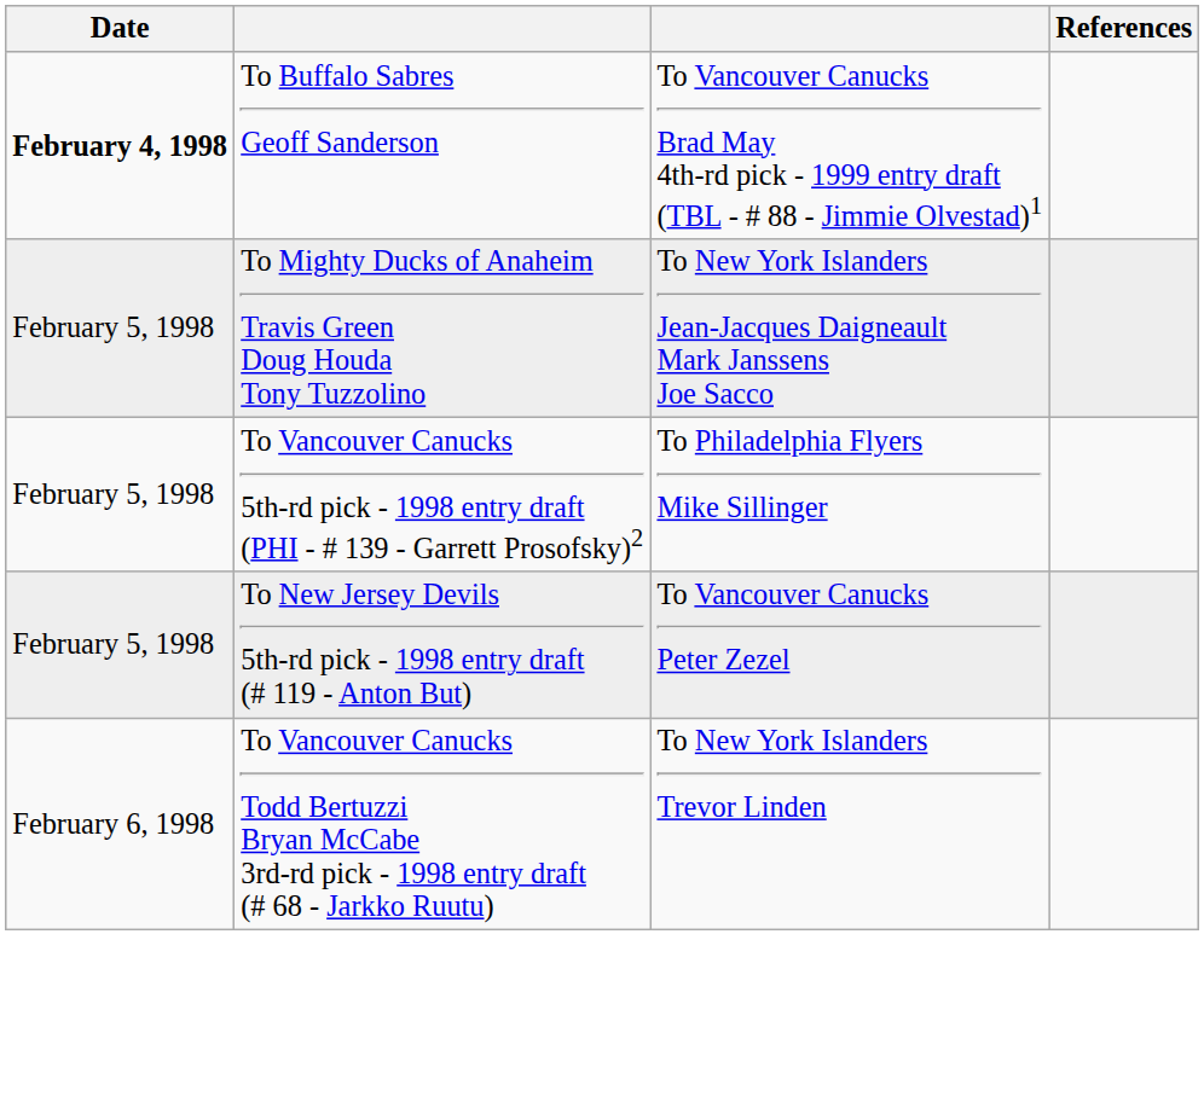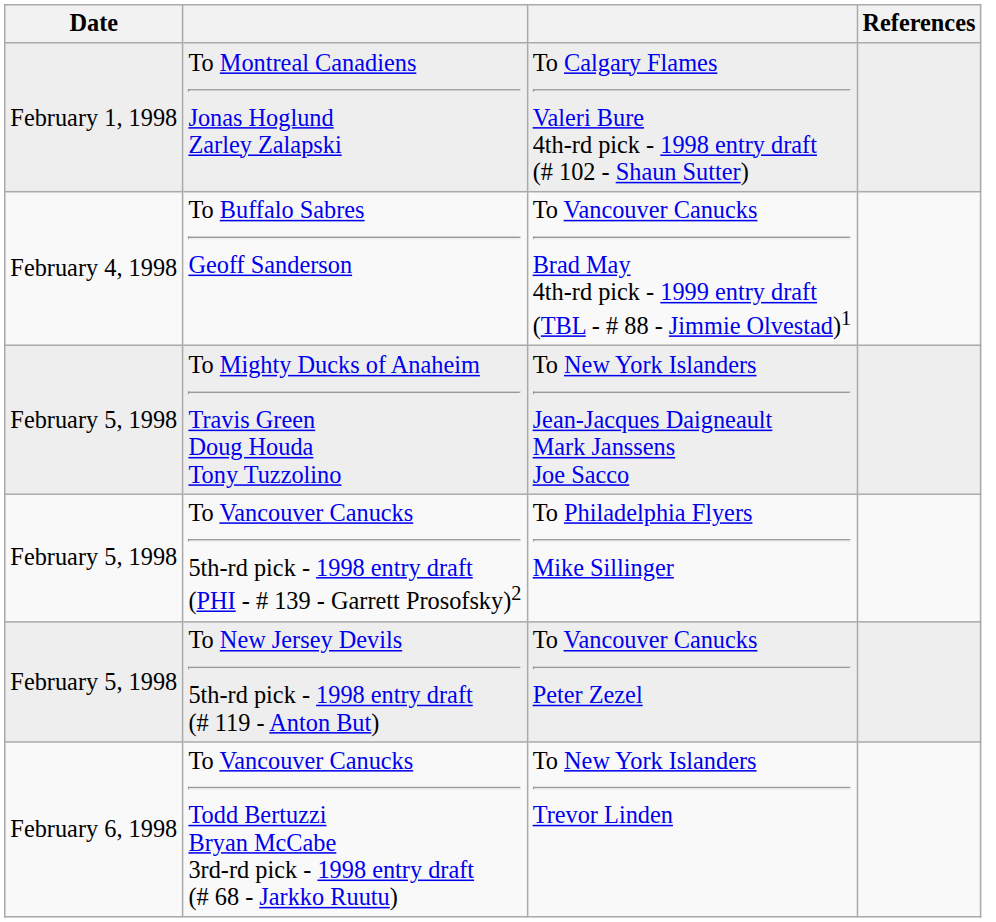+ row: February 1, 1998 | To Montreal Canadiens Jonas Hoglund Zarley Zalapski | To Calgary Flames Valeri Bure 4th-rd pick - 1998 entry draft (# 102 - Shaun Sutter)
To Buffalo Sabres Geoff Sanderson | Date: bold -> normal
